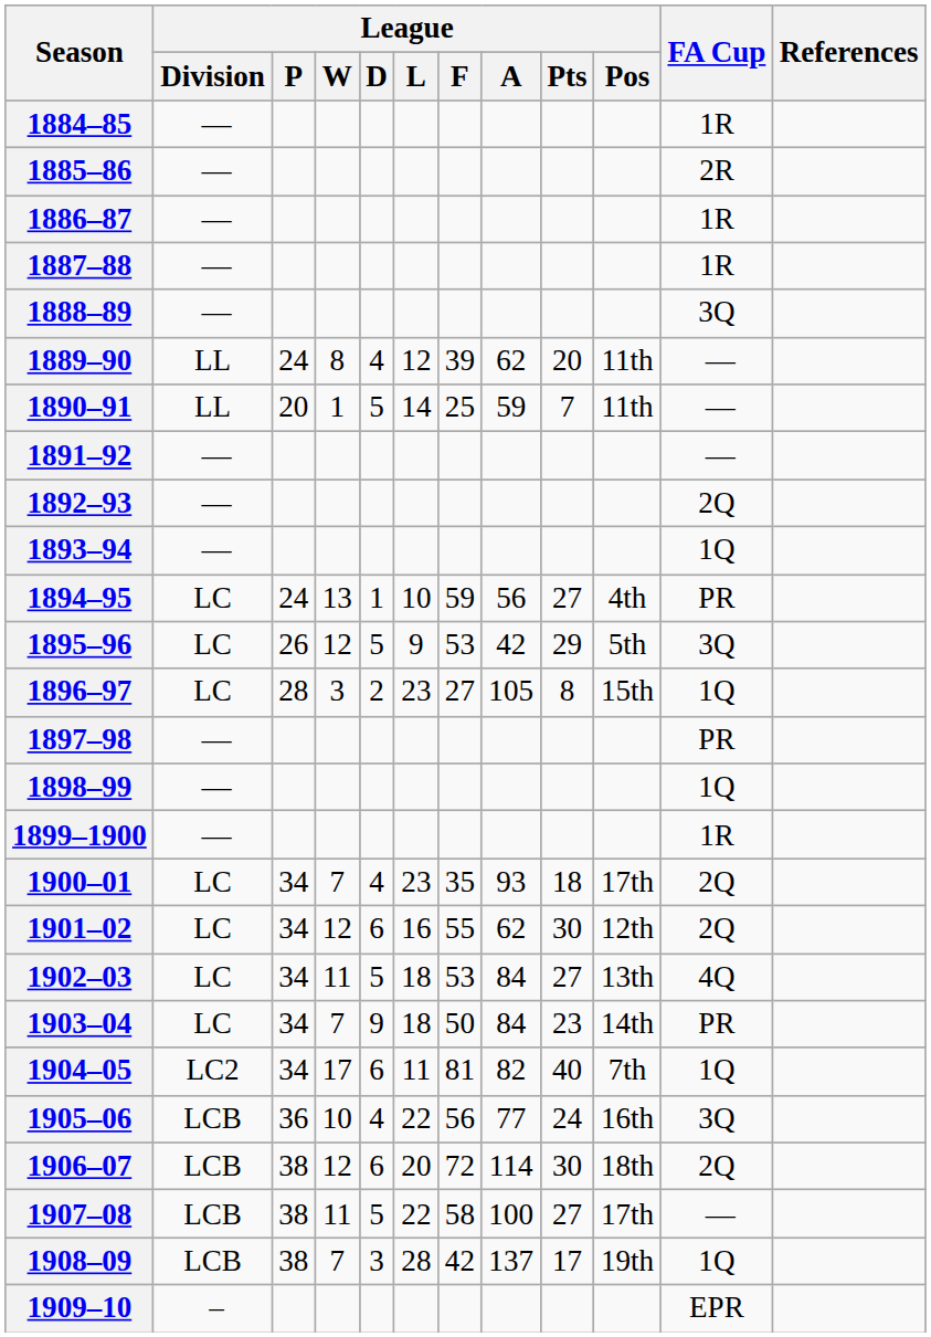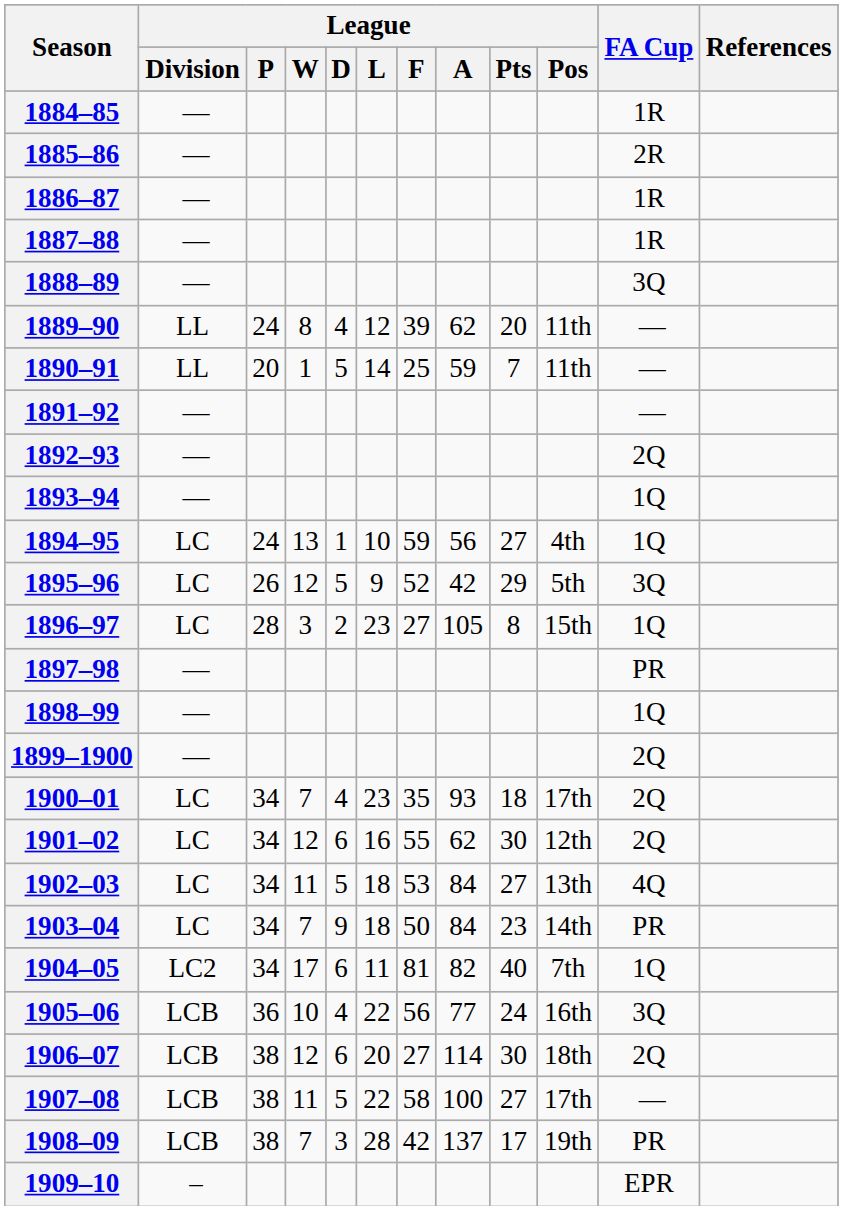1894–95 | FA Cup: PR -> 1Q
1895–96 | League / F: 53 -> 52
1899–1900 | FA Cup: 1R -> 2Q
1906–07 | League / F: 72 -> 27
1908–09 | FA Cup: 1Q -> PR
